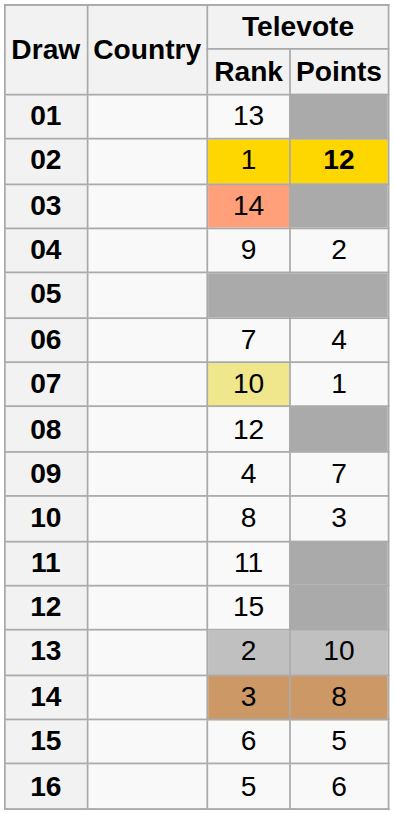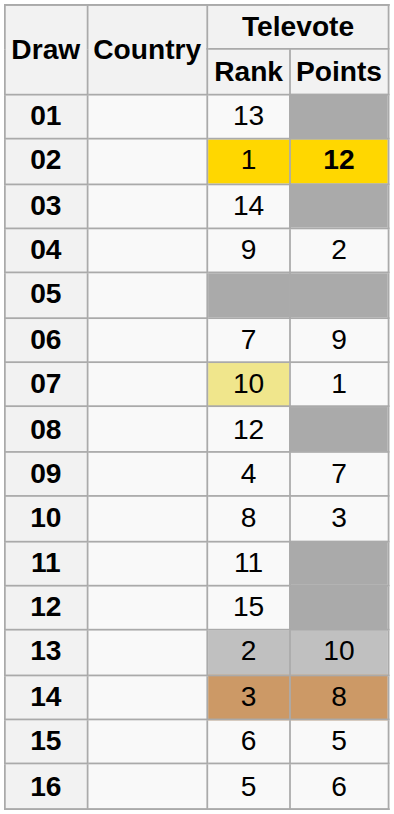03 | Televote / Rank: lightsalmon background -> no background
06 | Televote / Points: 4 -> 9
